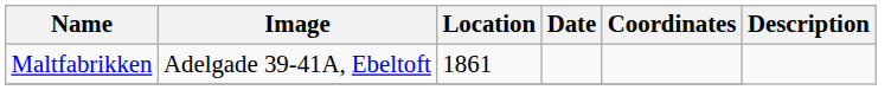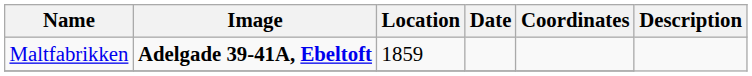Maltfabrikken | Image: normal -> bold
Maltfabrikken | Location: 1861 -> 1859
